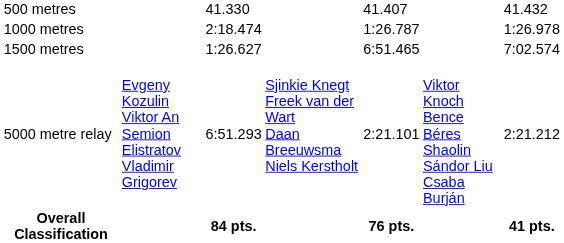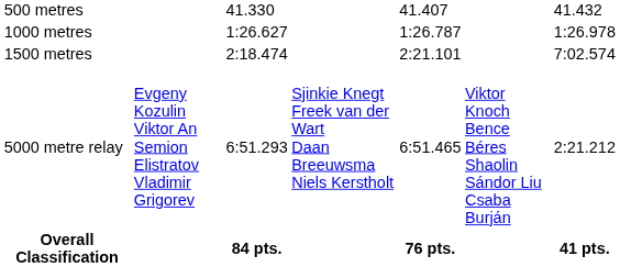1000 metres | column 3: 2:18.474 -> 1:26.627
1500 metres | column 3: 1:26.627 -> 2:18.474
1500 metres | column 5: 6:51.465 -> 2:21.101
5000 metre relay | column 5: 2:21.101 -> 6:51.465
